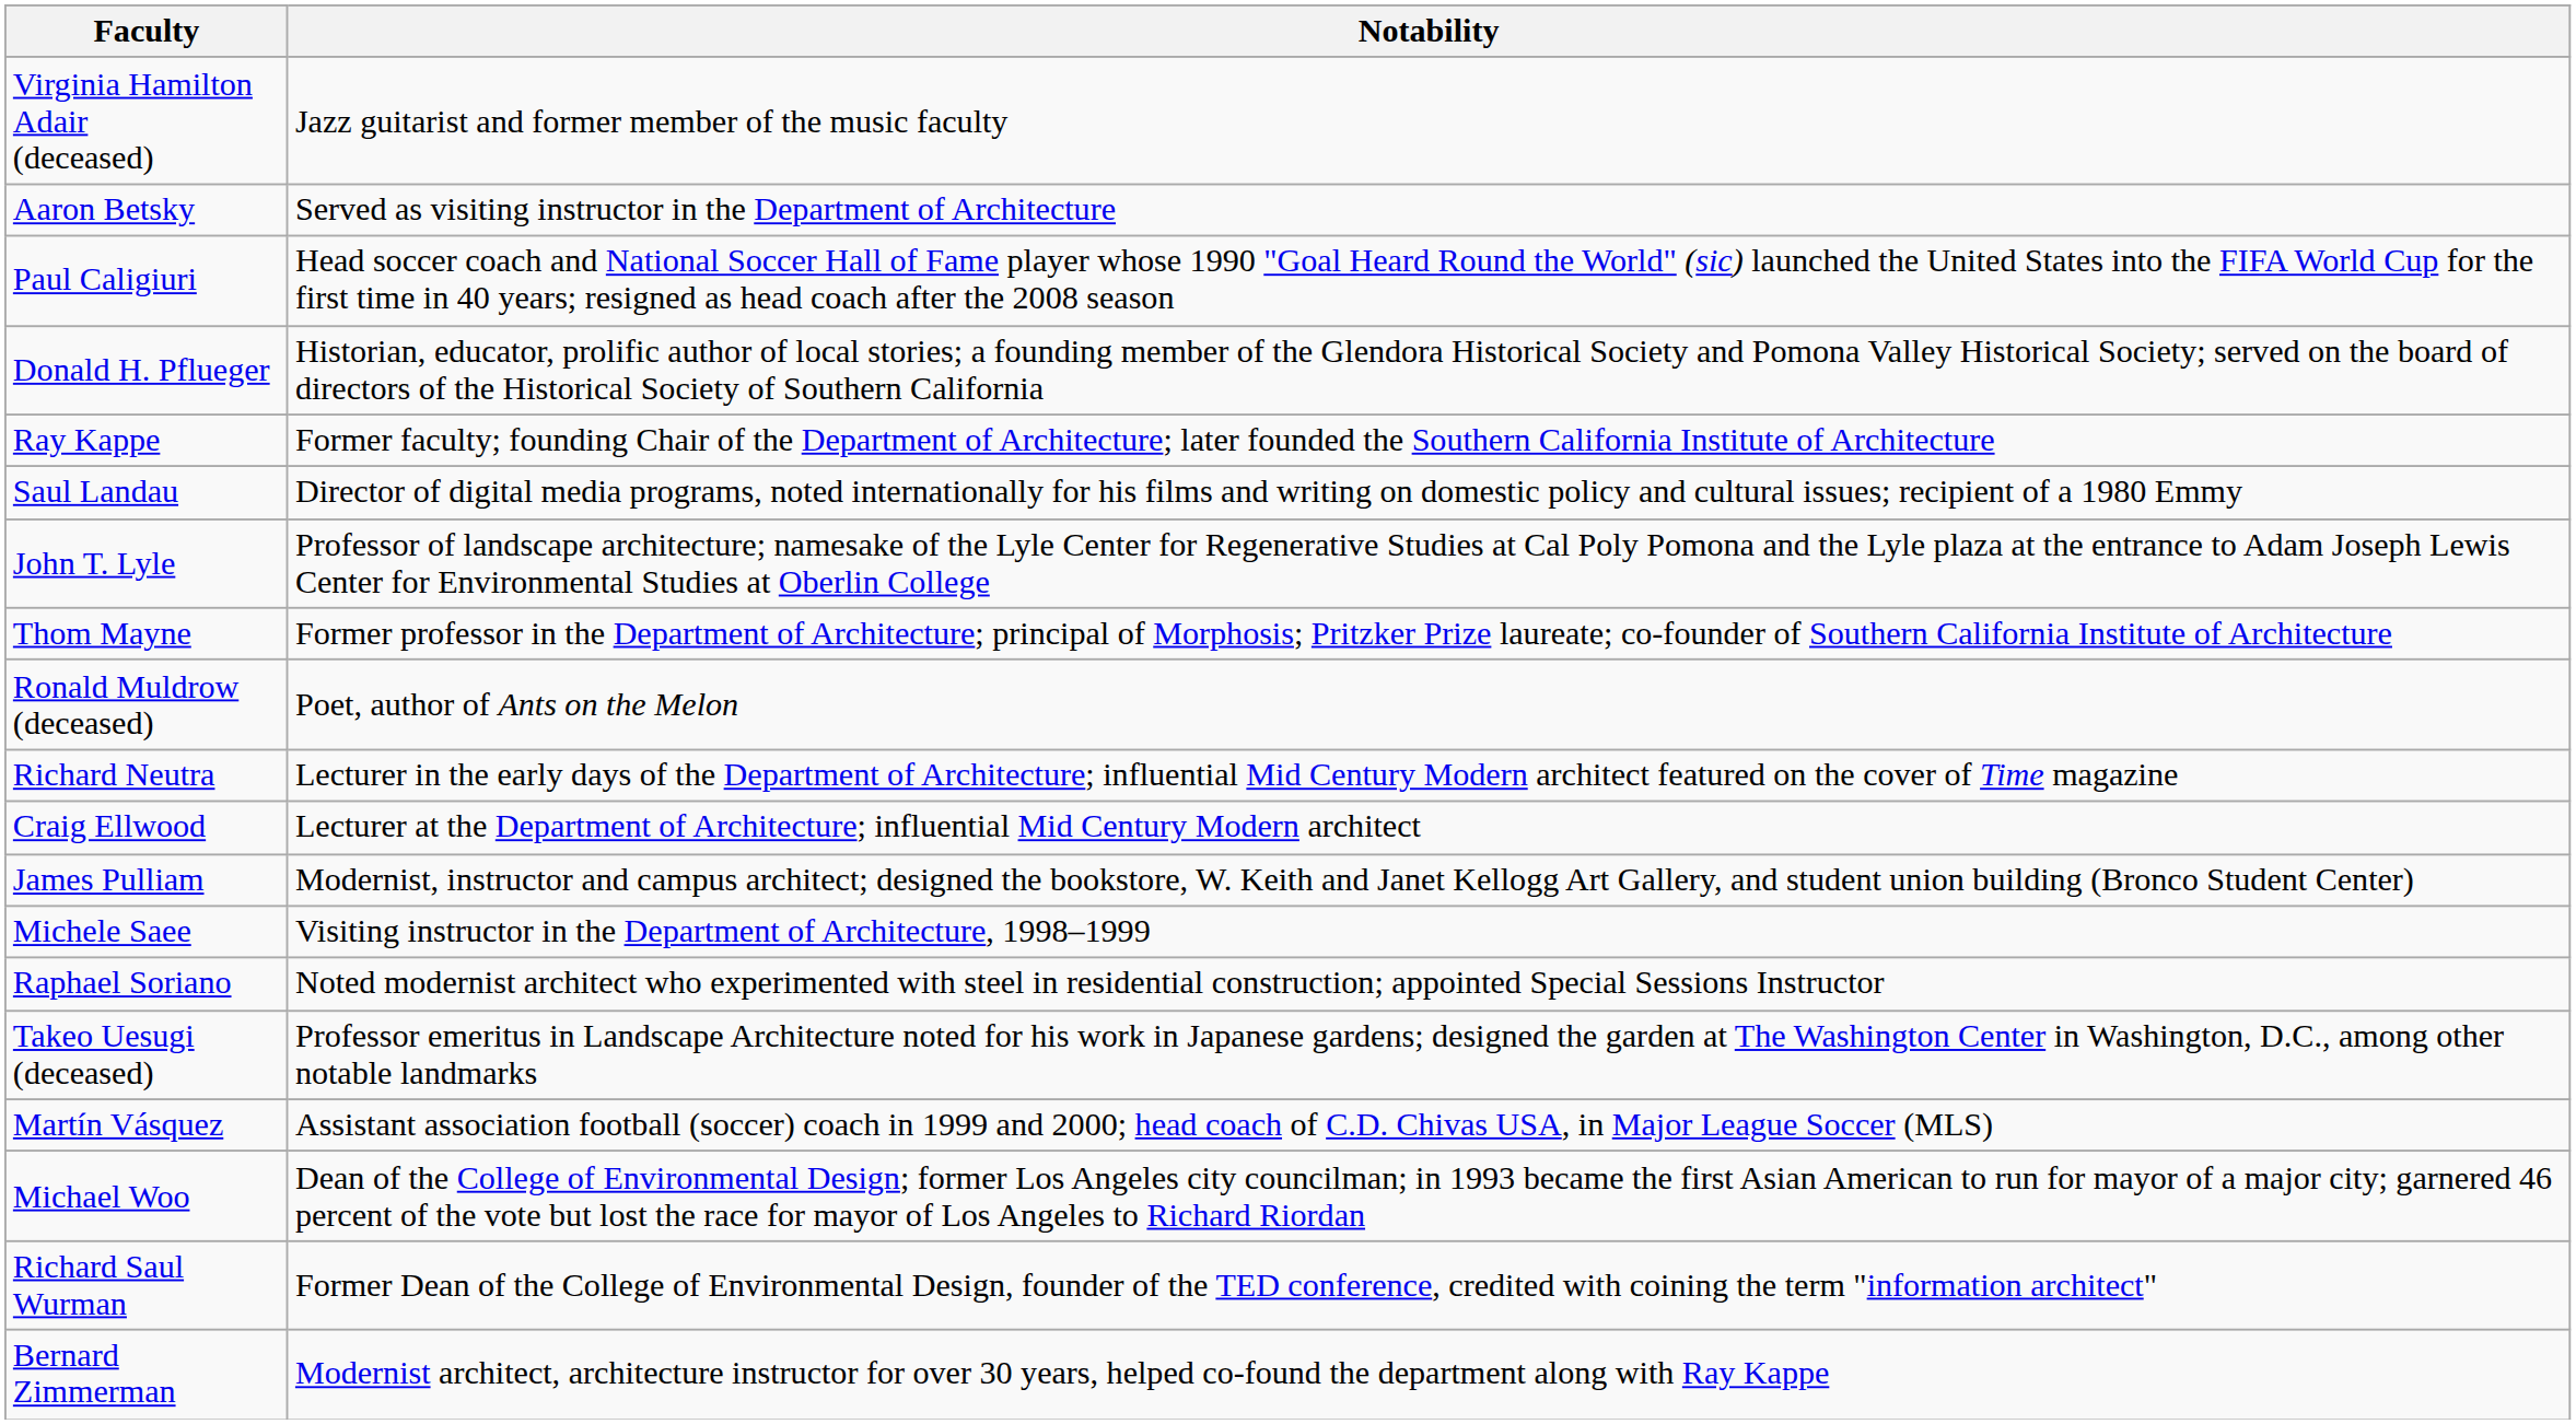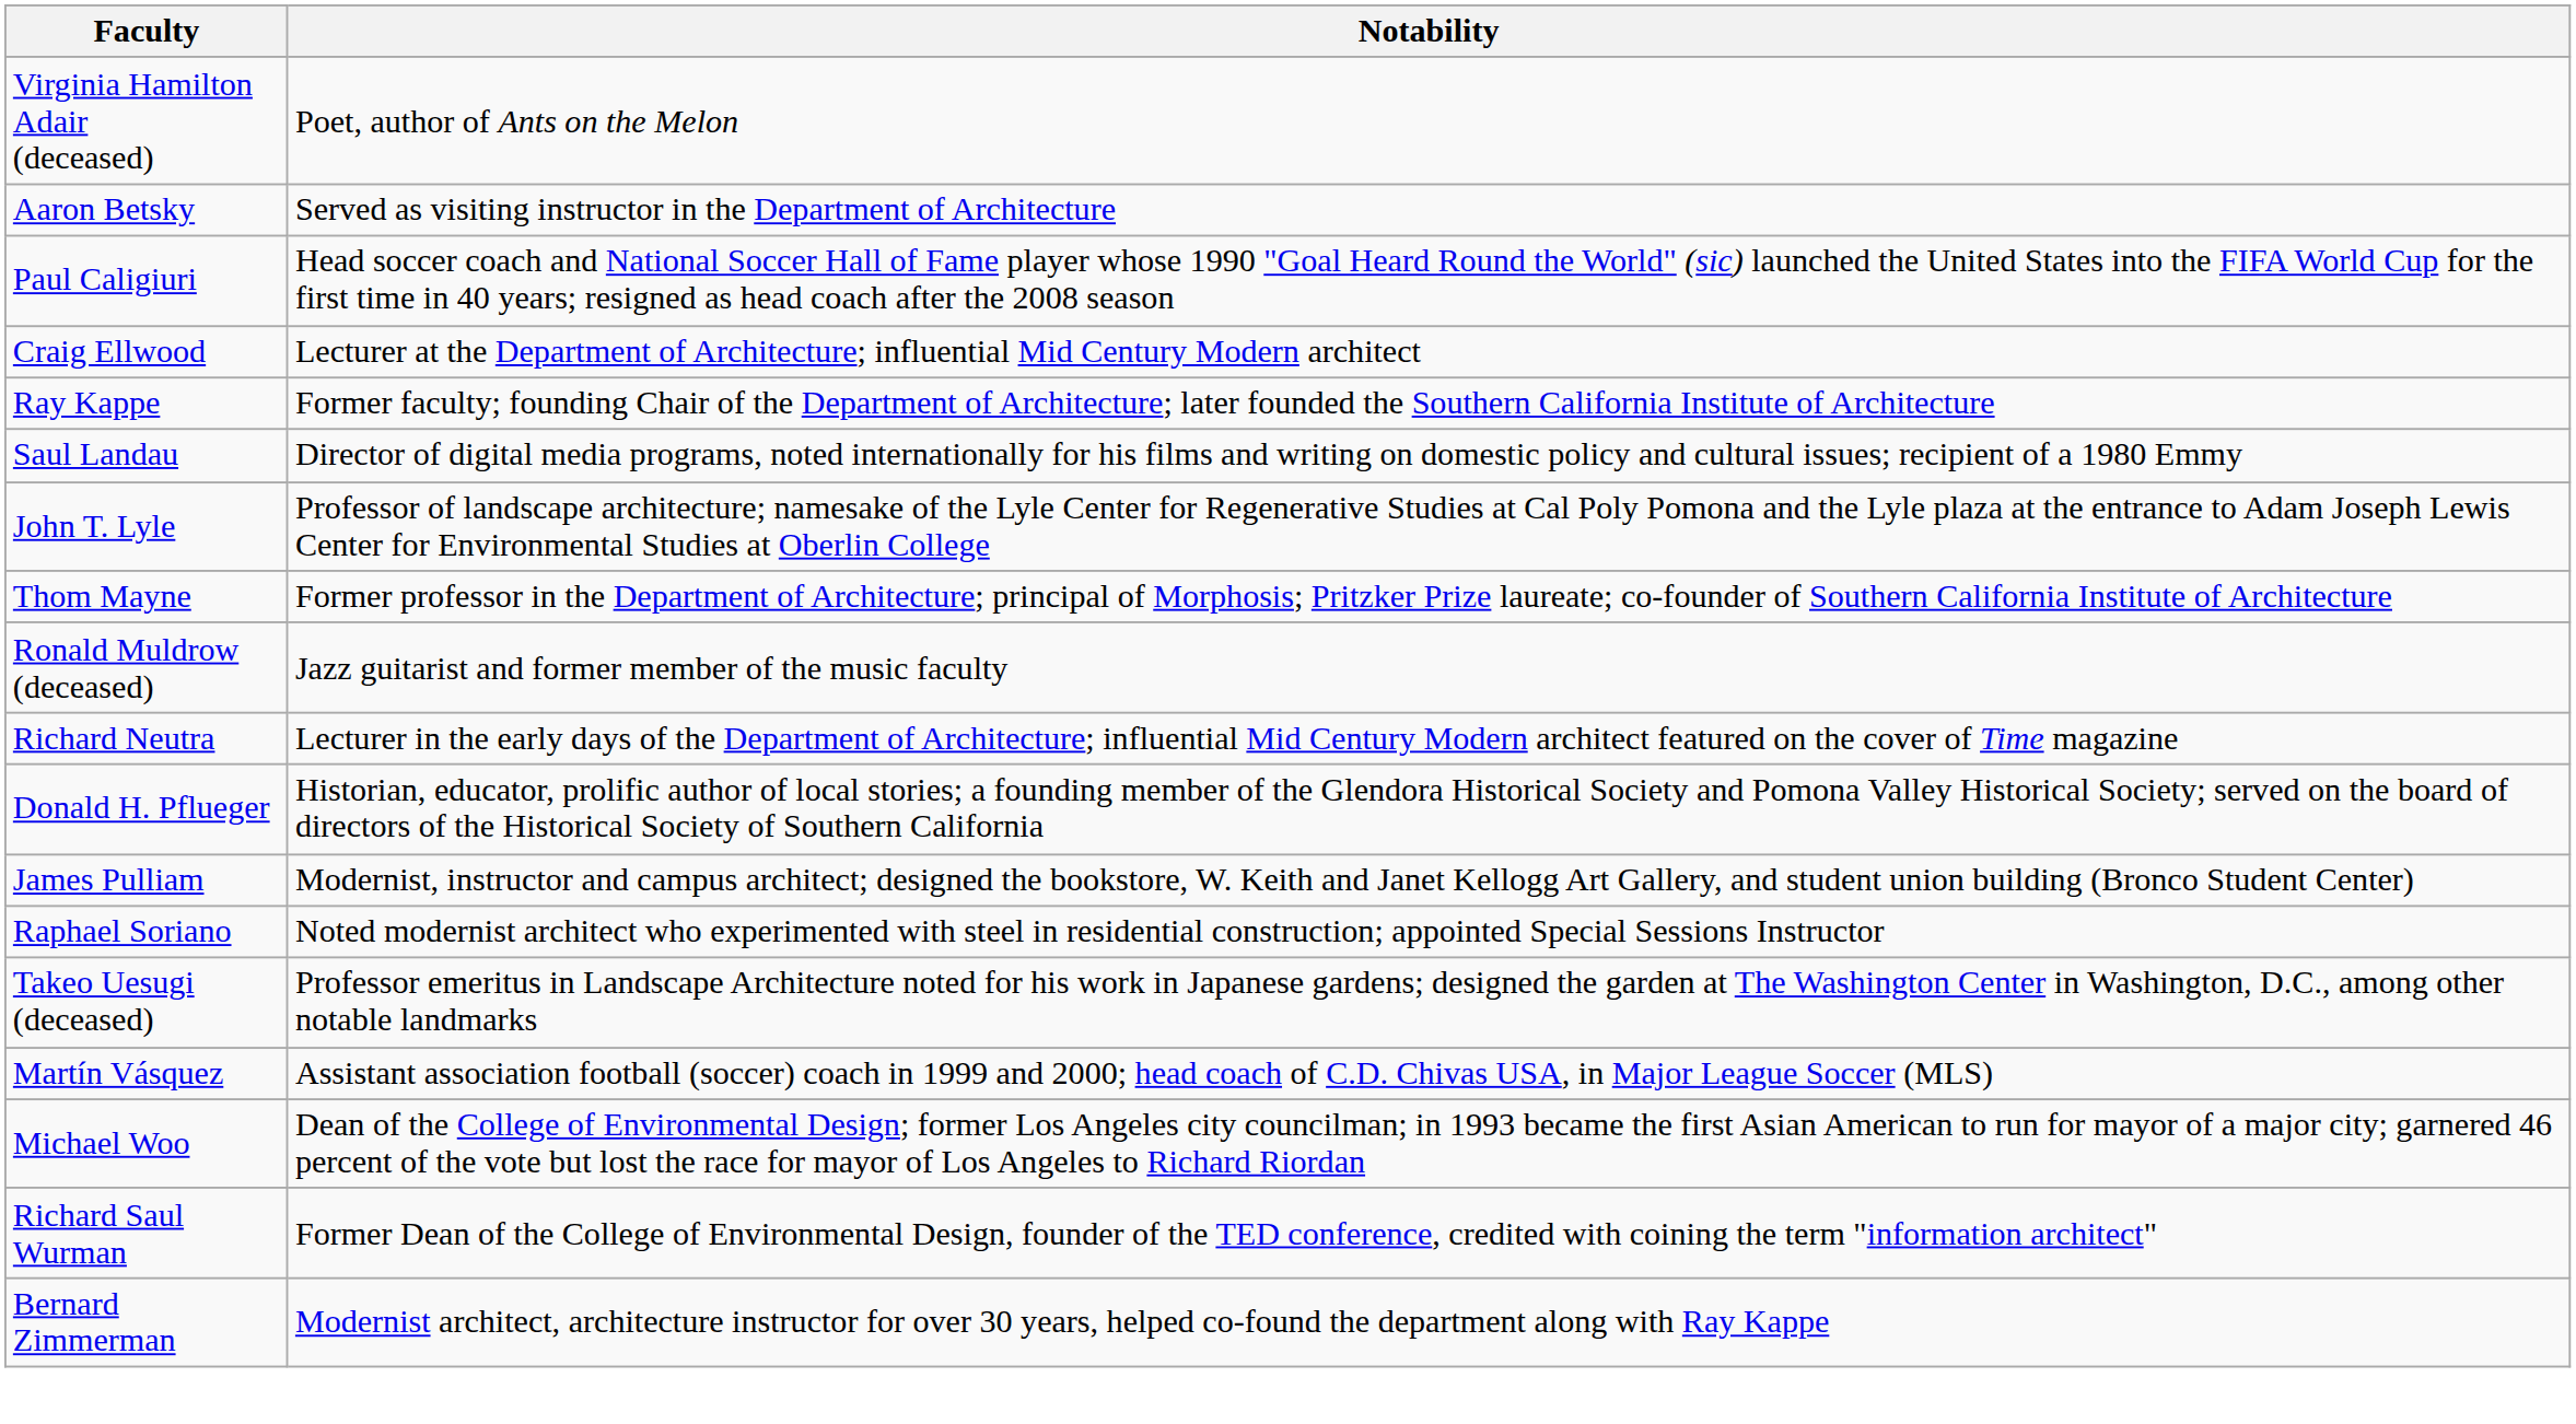Virginia Hamilton Adair (deceased) | Notability: Jazz guitarist and former member of the music faculty -> Poet, author of Ants on the Melon
rows swapped: Craig Ellwood <-> Donald H. Pflueger
Ronald Muldrow (deceased) | Notability: Poet, author of Ants on the Melon -> Jazz guitarist and former member of the music faculty
- row: Michele Saee | Visiting instructor in the Department of Architecture, 1998–1999
